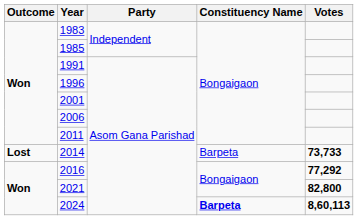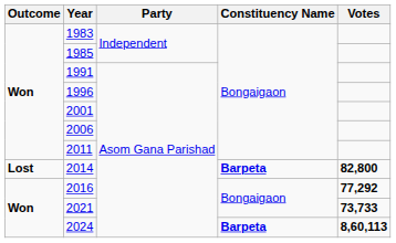2014 | Constituency Name: normal -> bold
2014 | Votes: 73,733 -> 82,800
2021 | Votes: 82,800 -> 73,733
